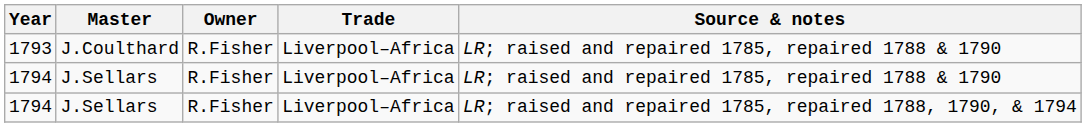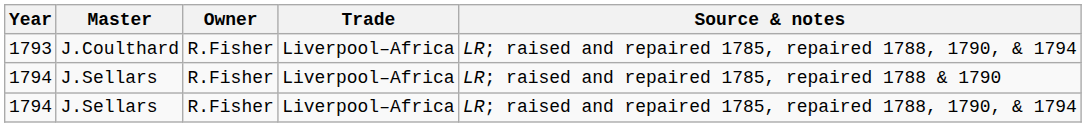1793 | Source & notes: LR; raised and repaired 1785, repaired 1788 & 1790 -> LR; raised and repaired 1785, repaired 1788, 1790, & 1794
